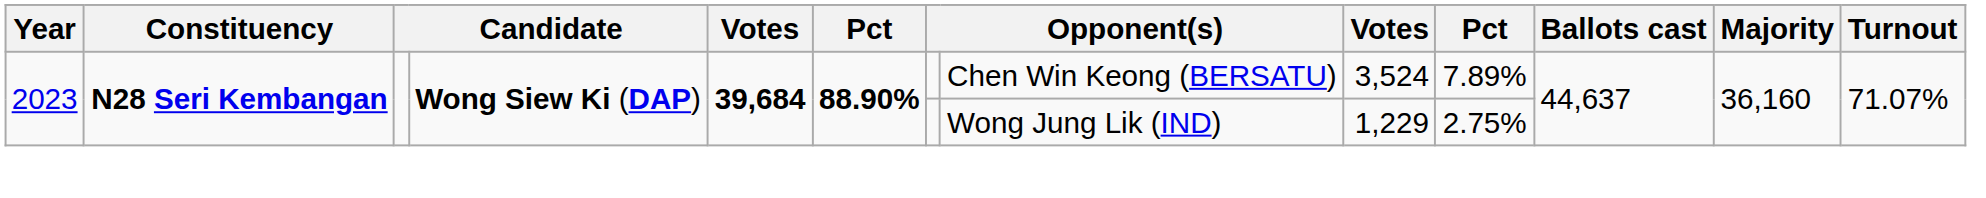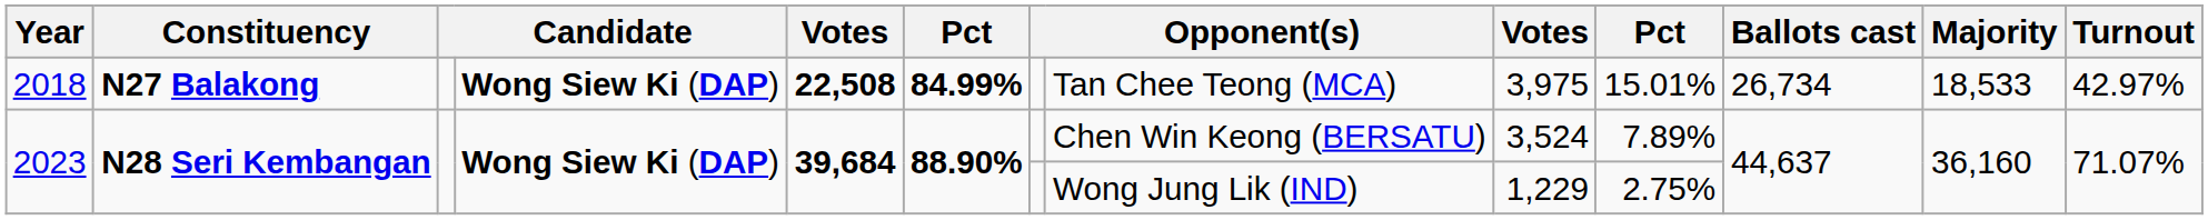+ row: 2018 | N27 Balakong | Wong Siew Ki (DAP) | 22,508 | 84.99% | Tan Chee Teong (MCA) | 3,975 | 15.01% | 26,734 | 18,533 | 42.97%
